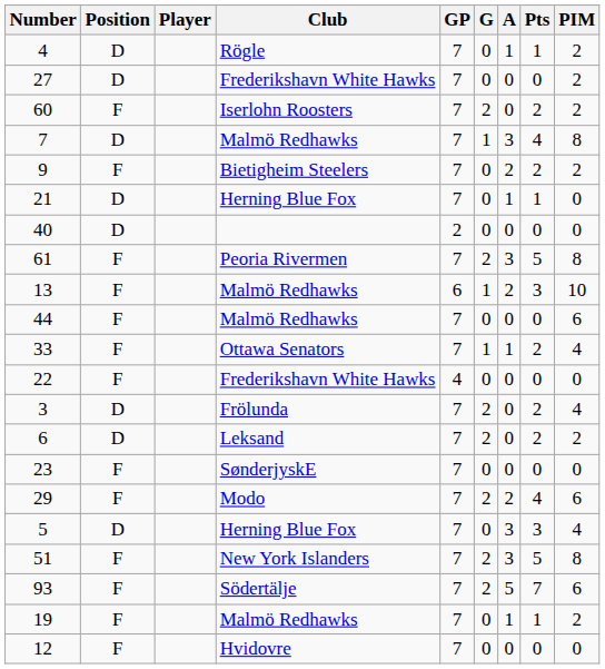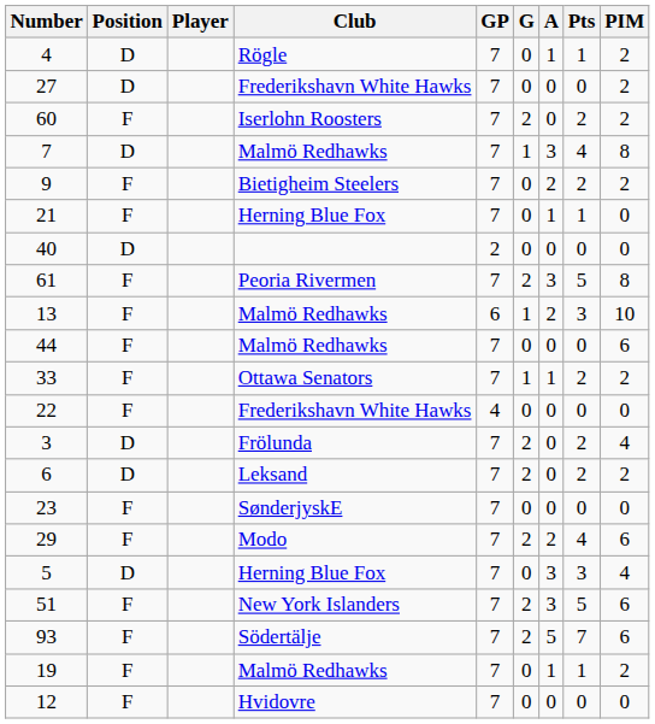21 | Position: D -> F
33 | PIM: 4 -> 2
51 | PIM: 8 -> 6
